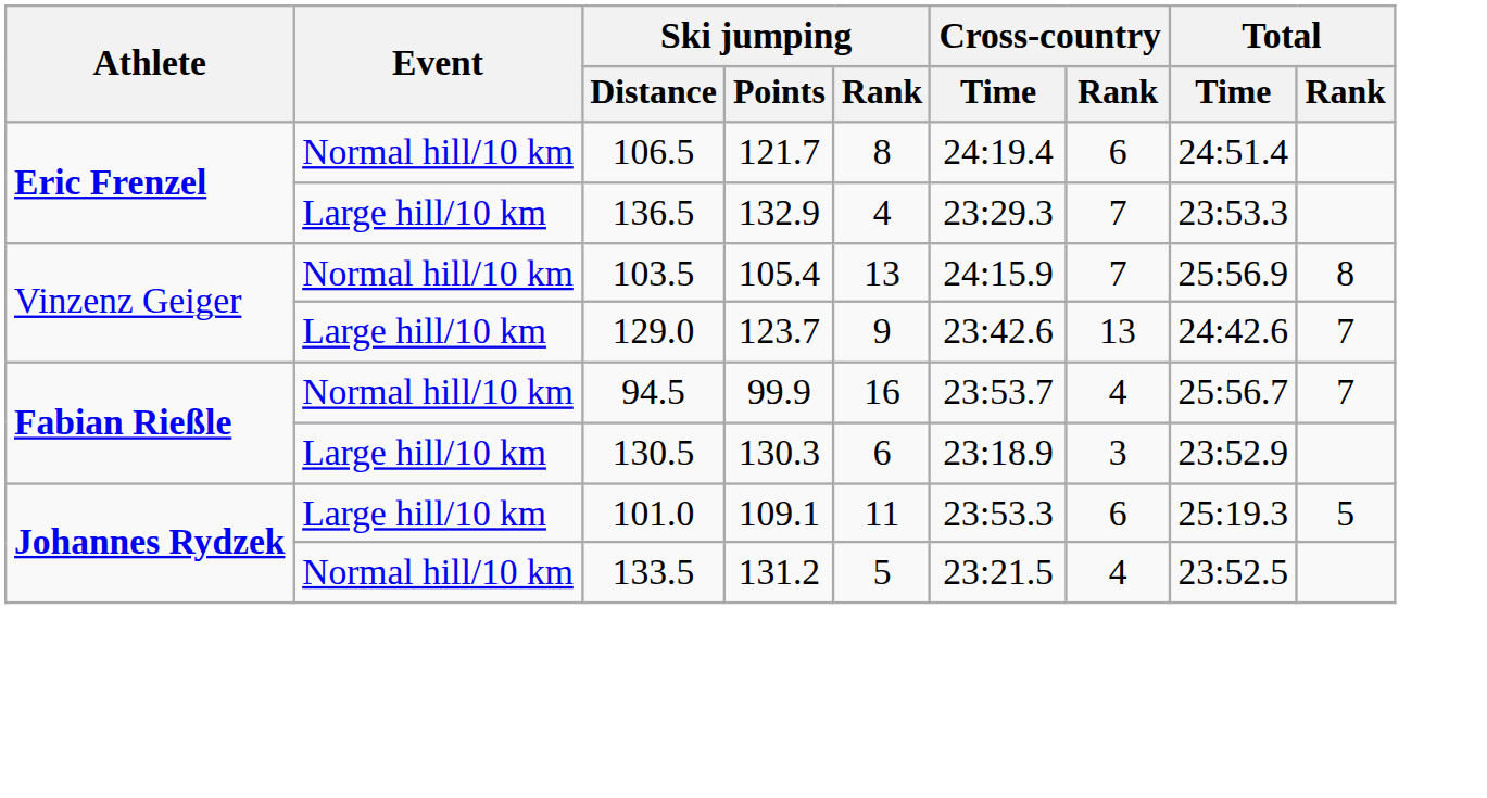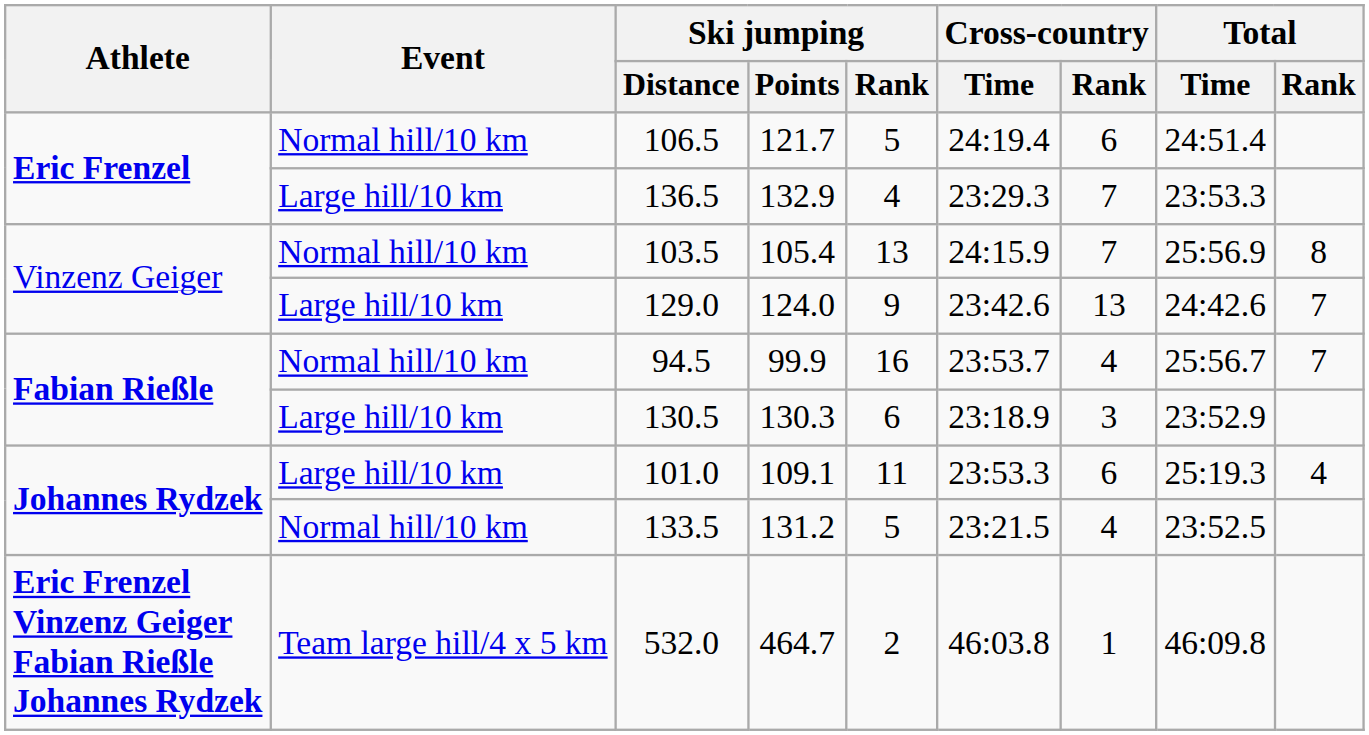106.5 | Ski jumping / Rank: 8 -> 5
129.0 | Ski jumping / Points: 123.7 -> 124.0
101.0 | Total / Rank: 5 -> 4
+ row: Eric Frenzel Vinzenz Geiger Fabian Rießle Johannes Rydzek | Team large hill/4 x 5 km | 532.0 | 464.7 | 2 | 46:03.8 | 1 | 46:09.8
